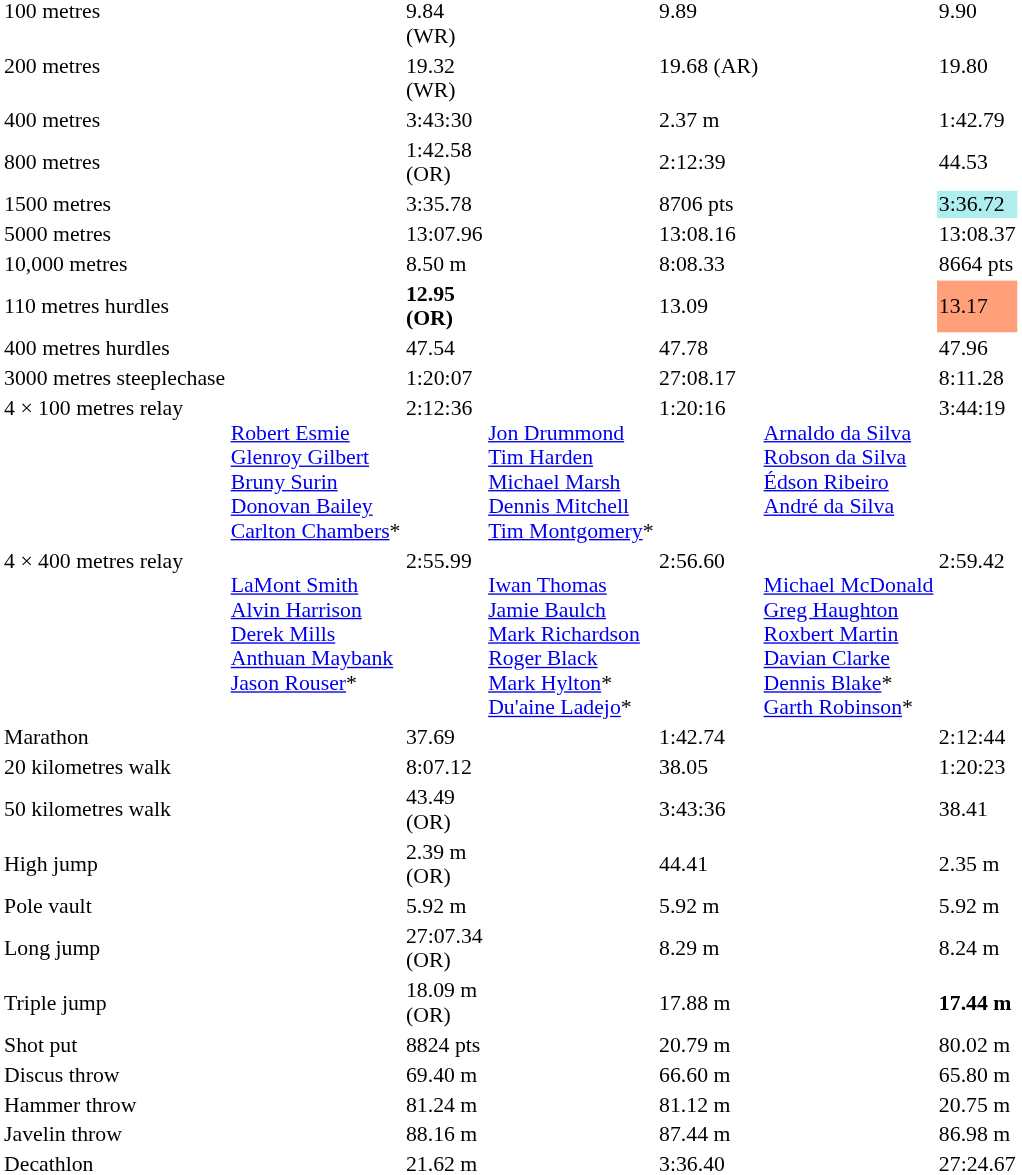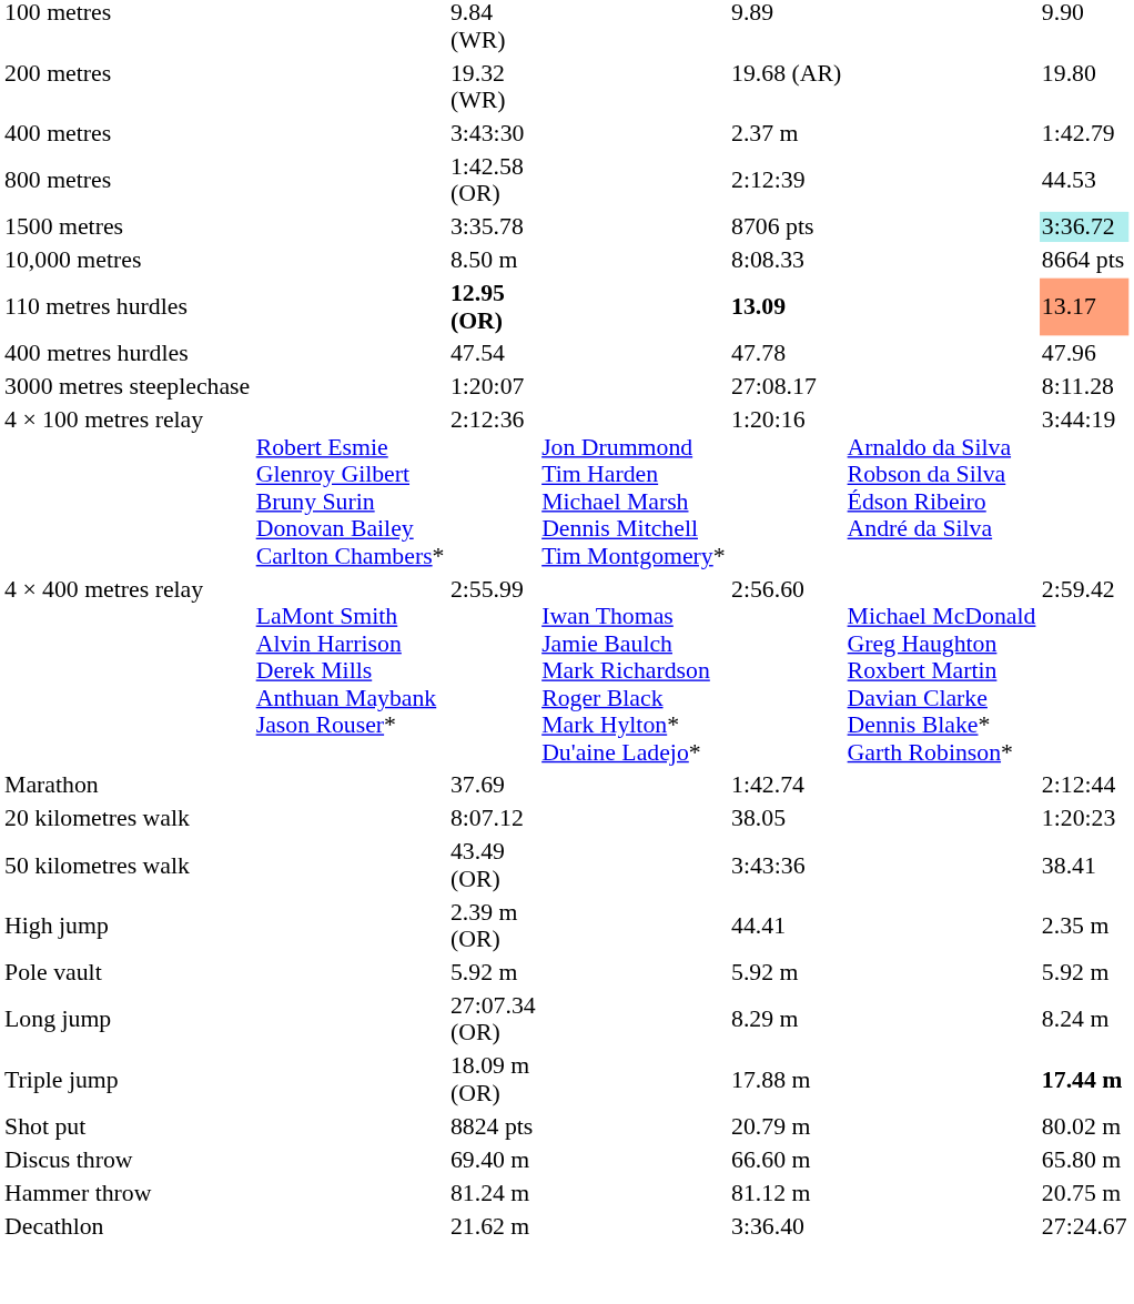- row: 5000 metres | 13:07.96 | 13:08.16 | 13:08.37
110 metres hurdles | column 5: normal -> bold
- row: Javelin throw | 88.16 m | 87.44 m | 86.98 m
